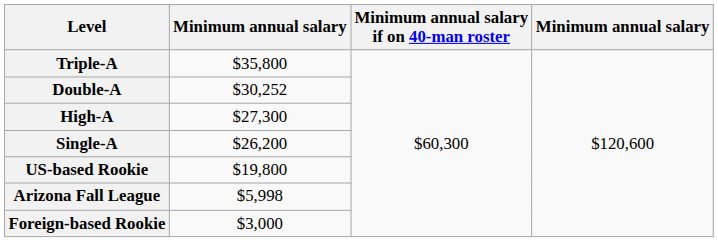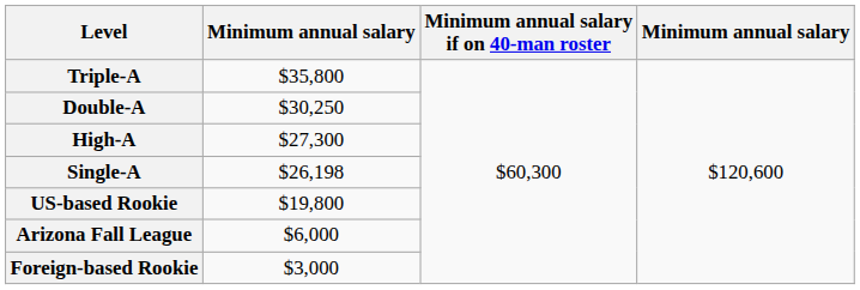Double-A | column 2: $30,252 -> $30,250
Single-A | column 2: $26,200 -> $26,198
Arizona Fall League | column 2: $5,998 -> $6,000
